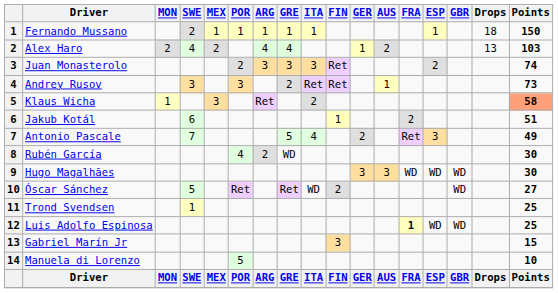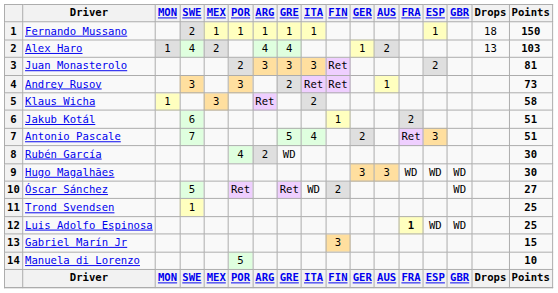Alex Haro | MON: 2 -> 1
Juan Monasterolo | Points: 74 -> 81
Klaus Wicha | Points: lightsalmon background -> no background
Antonio Pascale | Points: 49 -> 51
